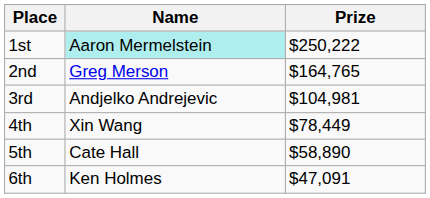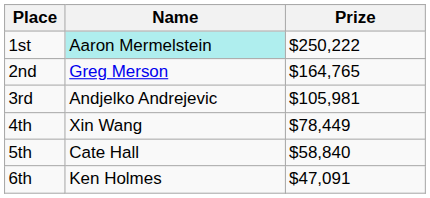3rd | Prize: $104,981 -> $105,981
5th | Prize: $58,890 -> $58,840
